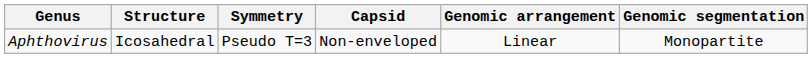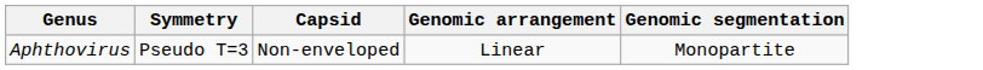- column: Structure | Icosahedral
